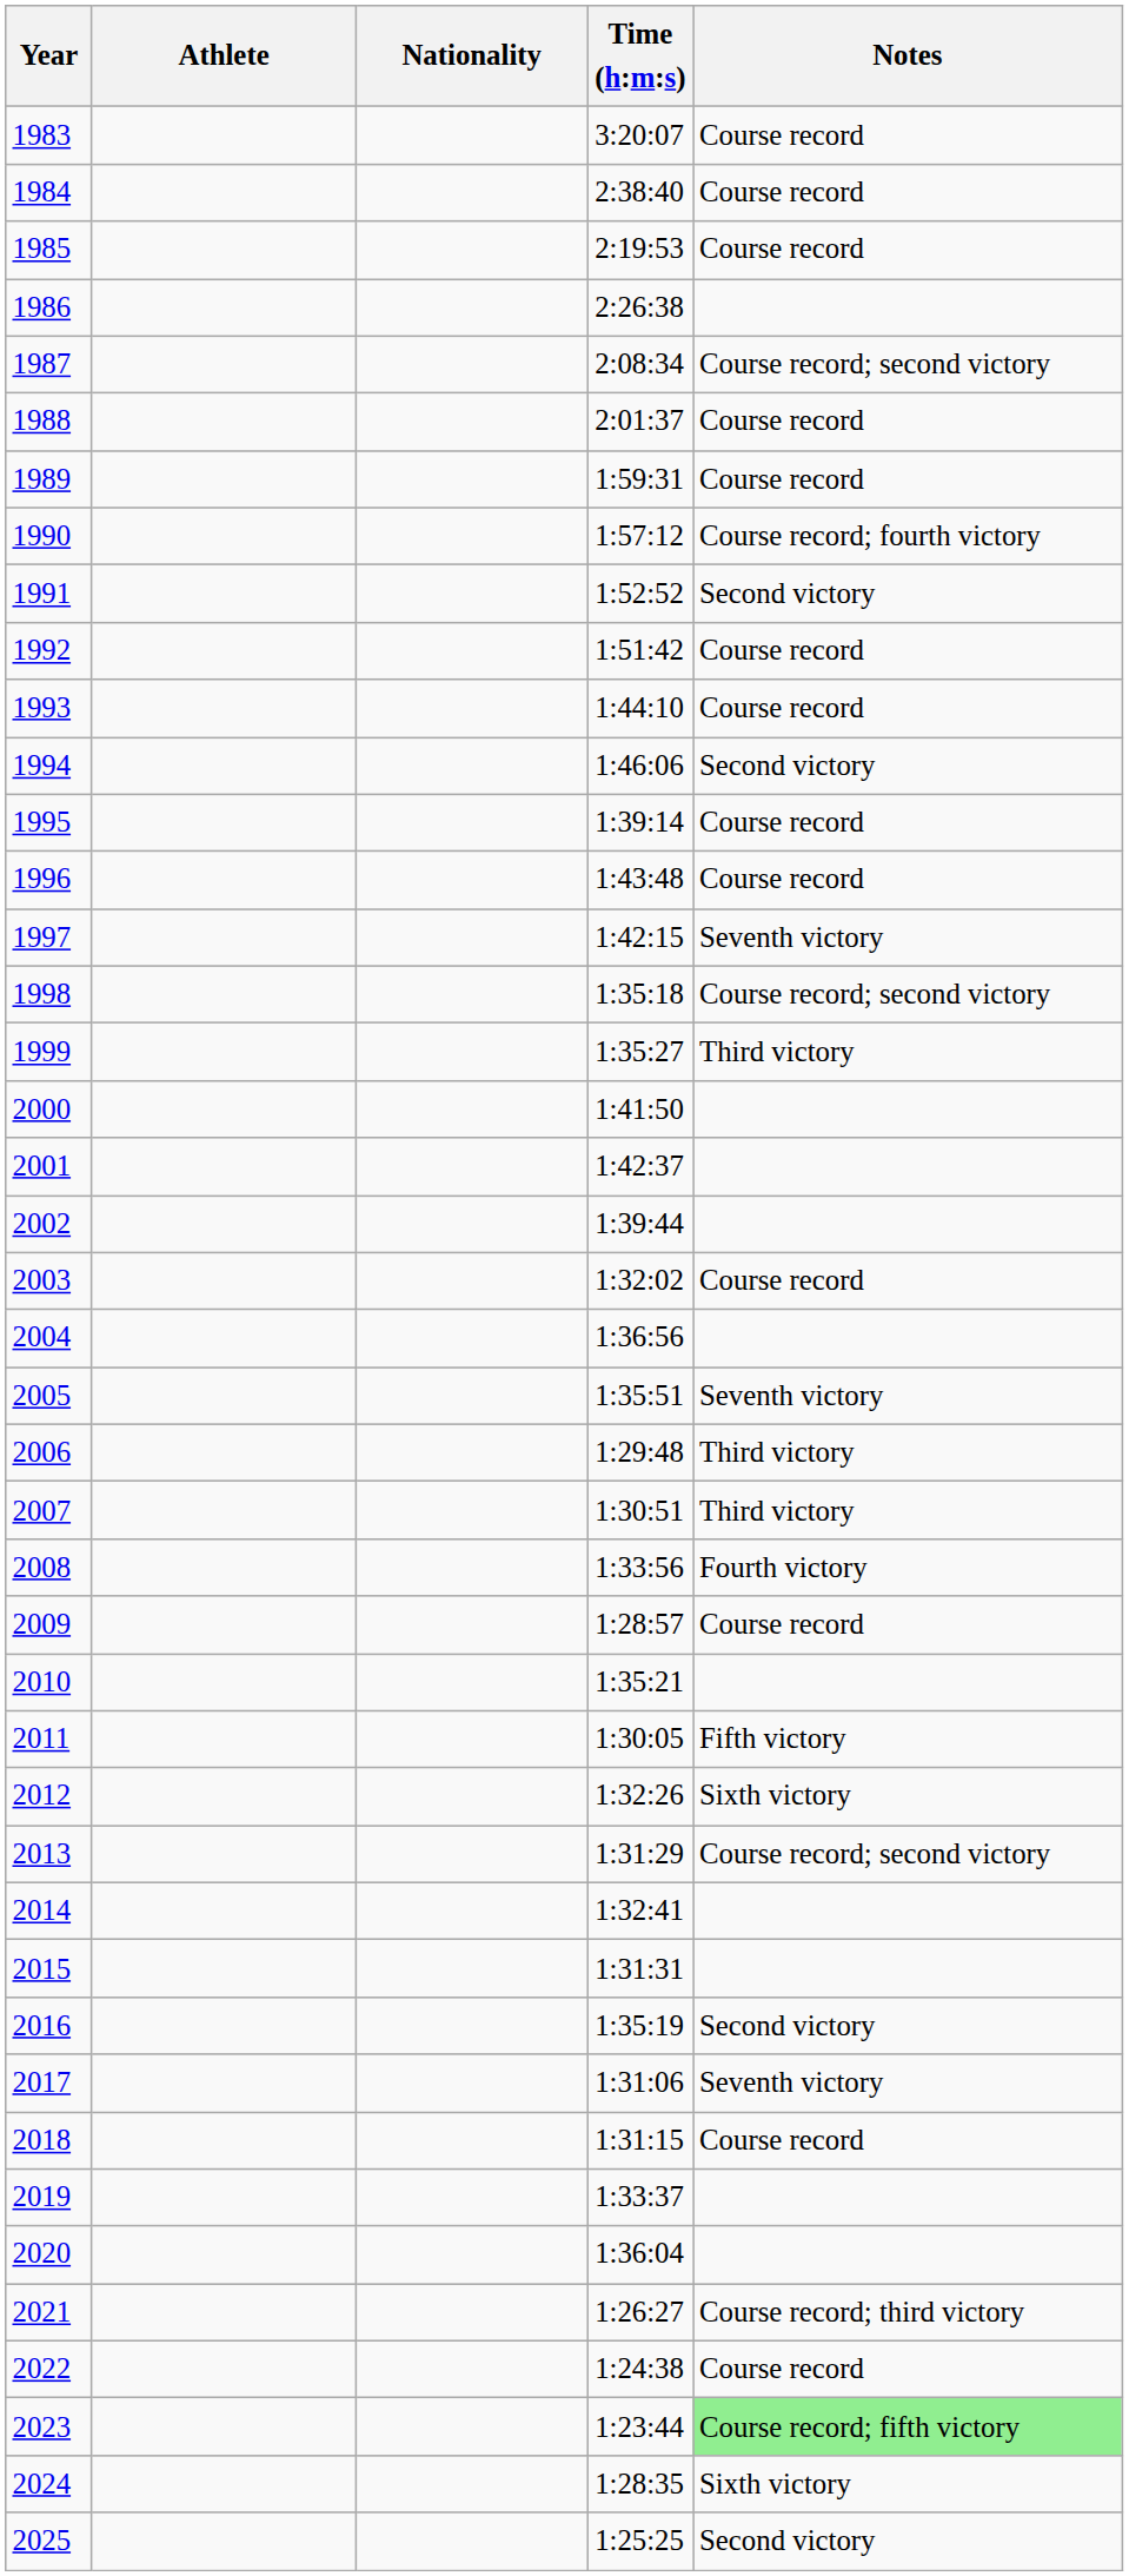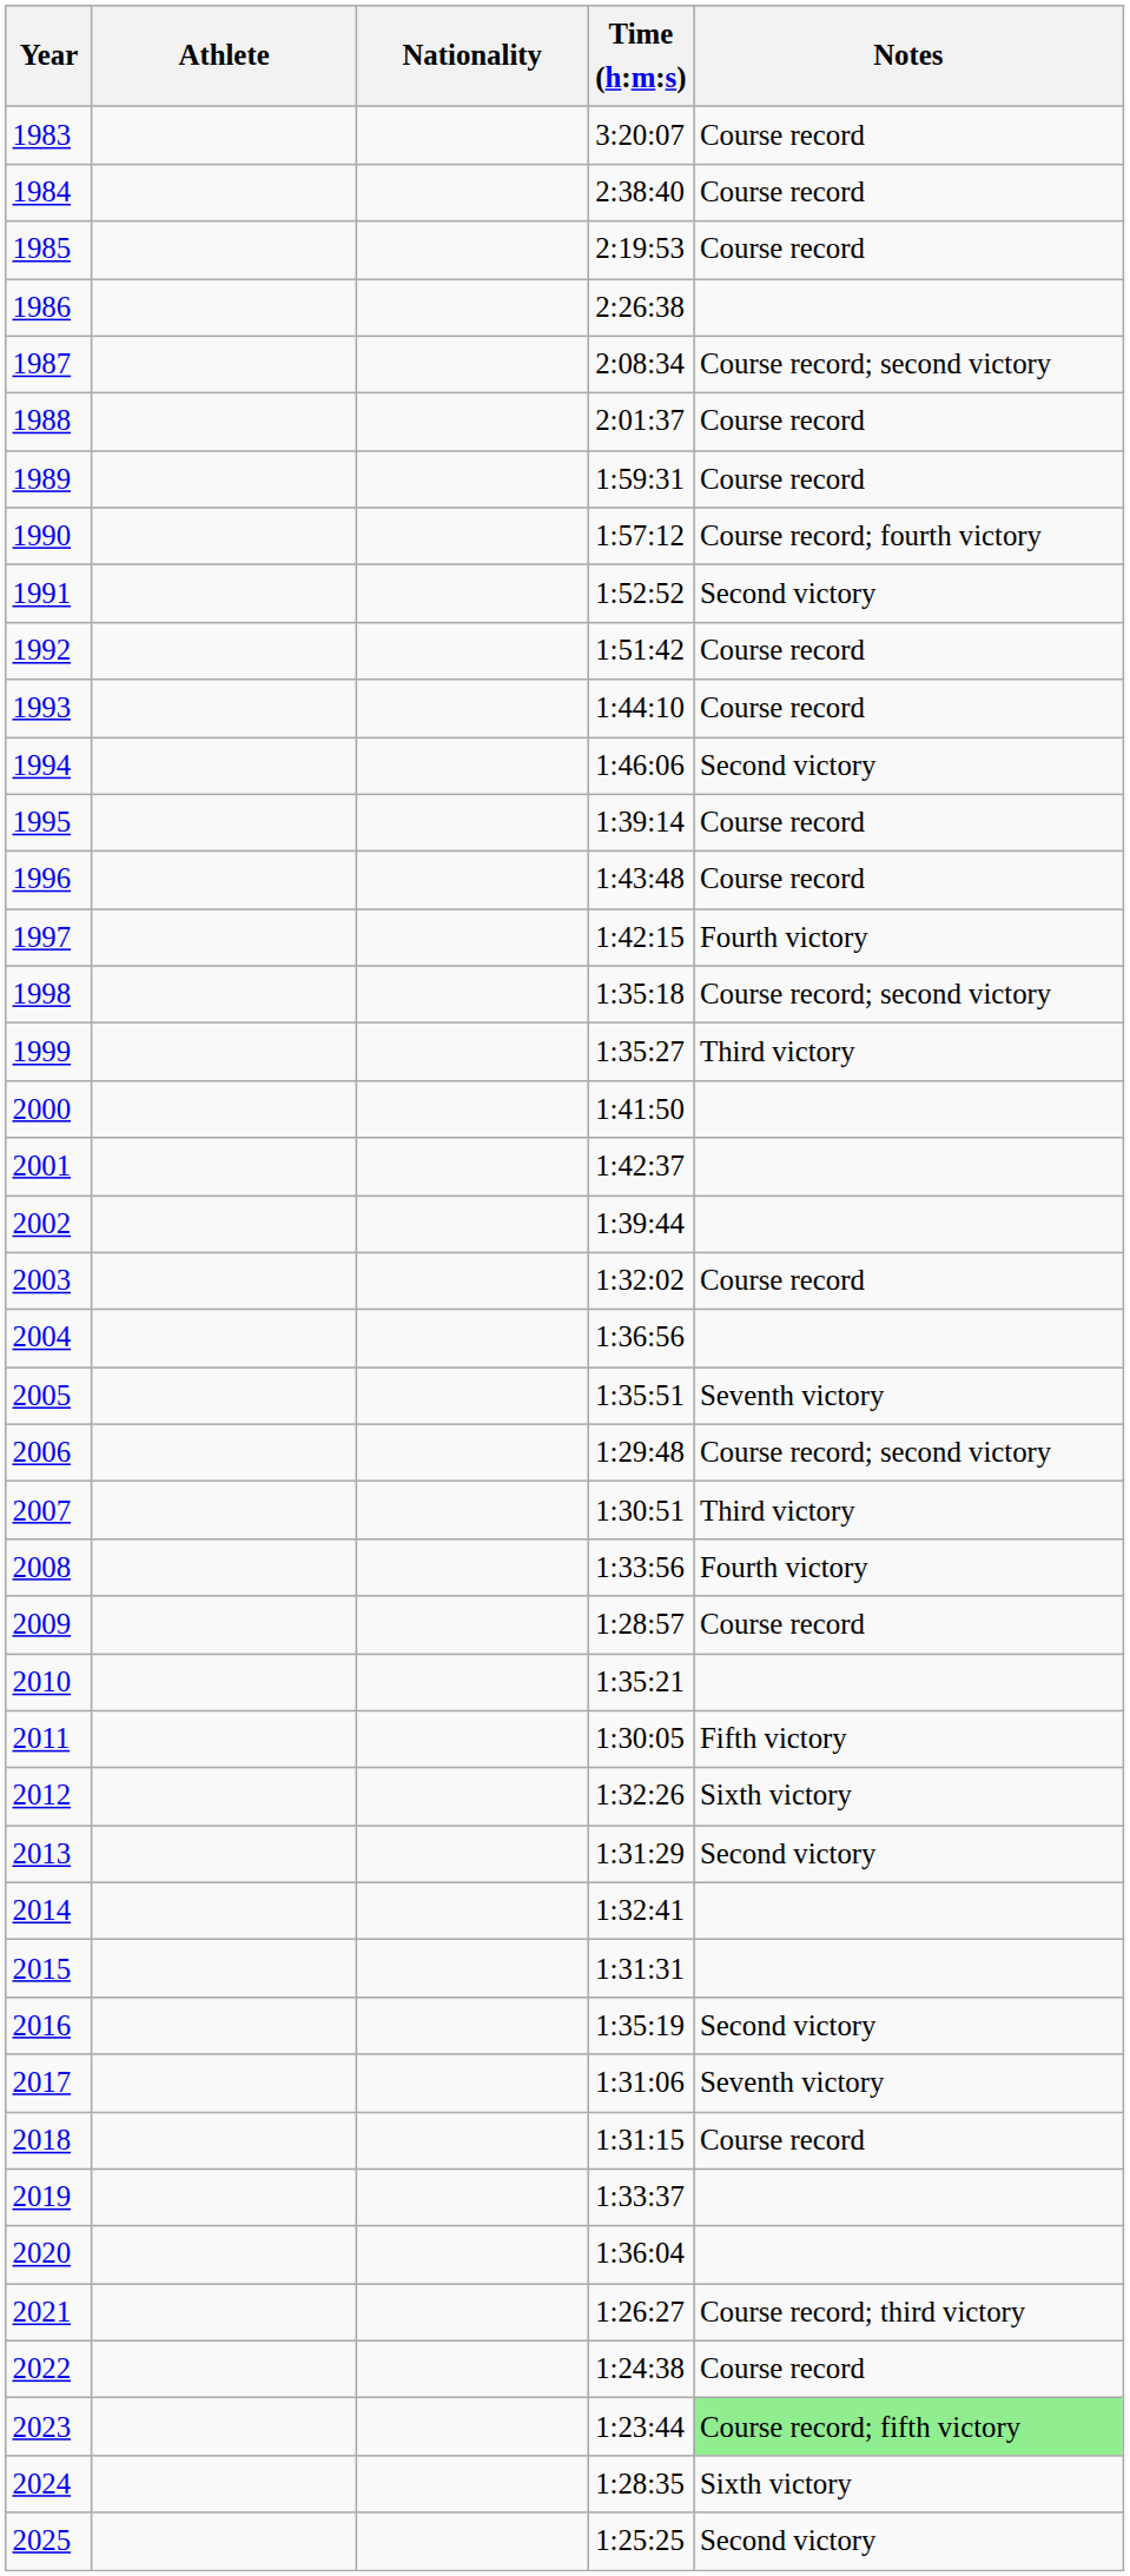1997 | Notes: Seventh victory -> Fourth victory
2006 | Notes: Third victory -> Course record; second victory
2013 | Notes: Course record; second victory -> Second victory
